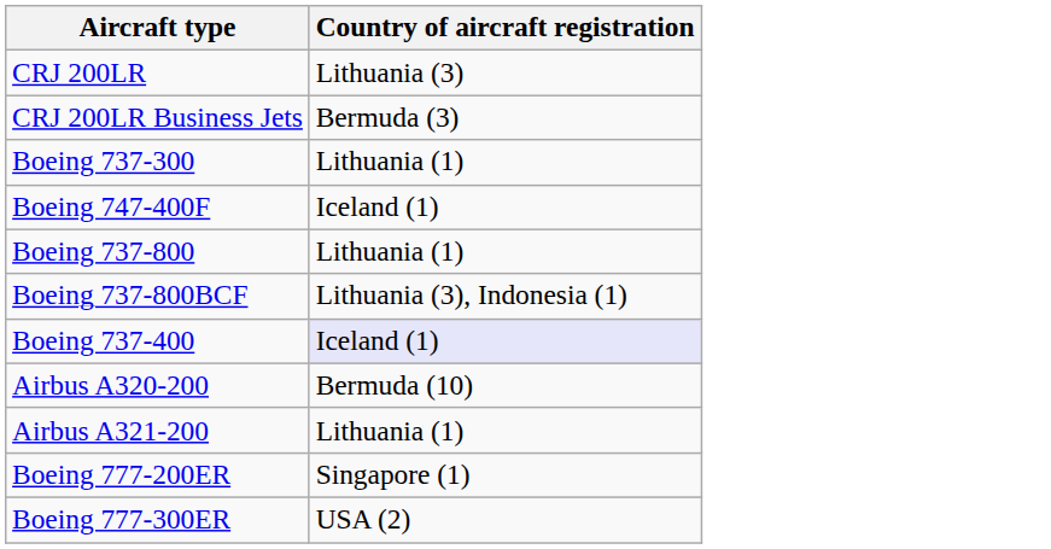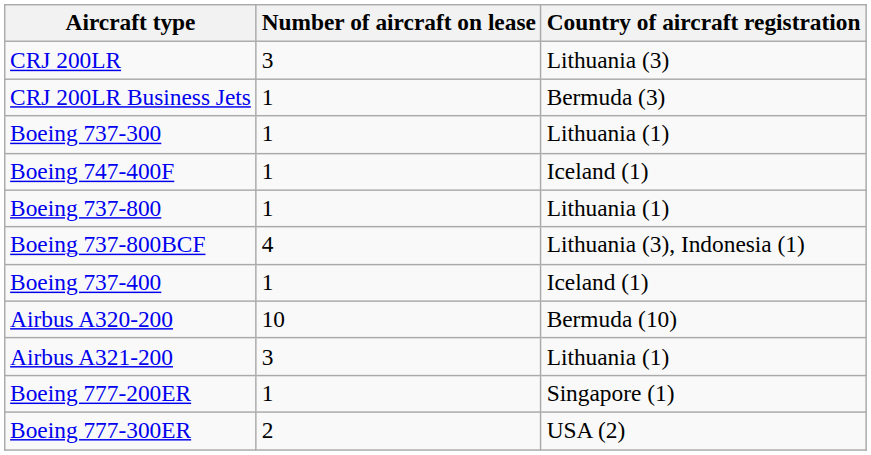+ column: Number of aircraft on lease | 3 | 1 | 1 | 1 | 1 | 4 | 1 | 10 | 3 | 1 | 2
Boeing 737-400 | Country of aircraft registration: lavender background -> no background
